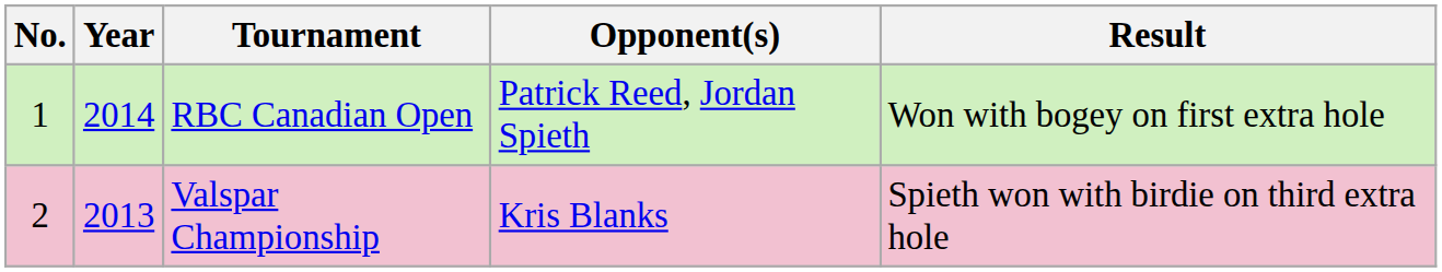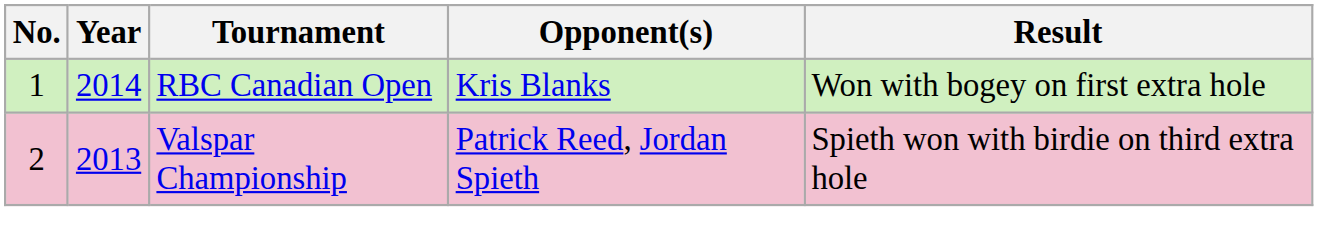RBC Canadian Open | Opponent(s): Patrick Reed, Jordan Spieth -> Kris Blanks
Valspar Championship | Opponent(s): Kris Blanks -> Patrick Reed, Jordan Spieth
